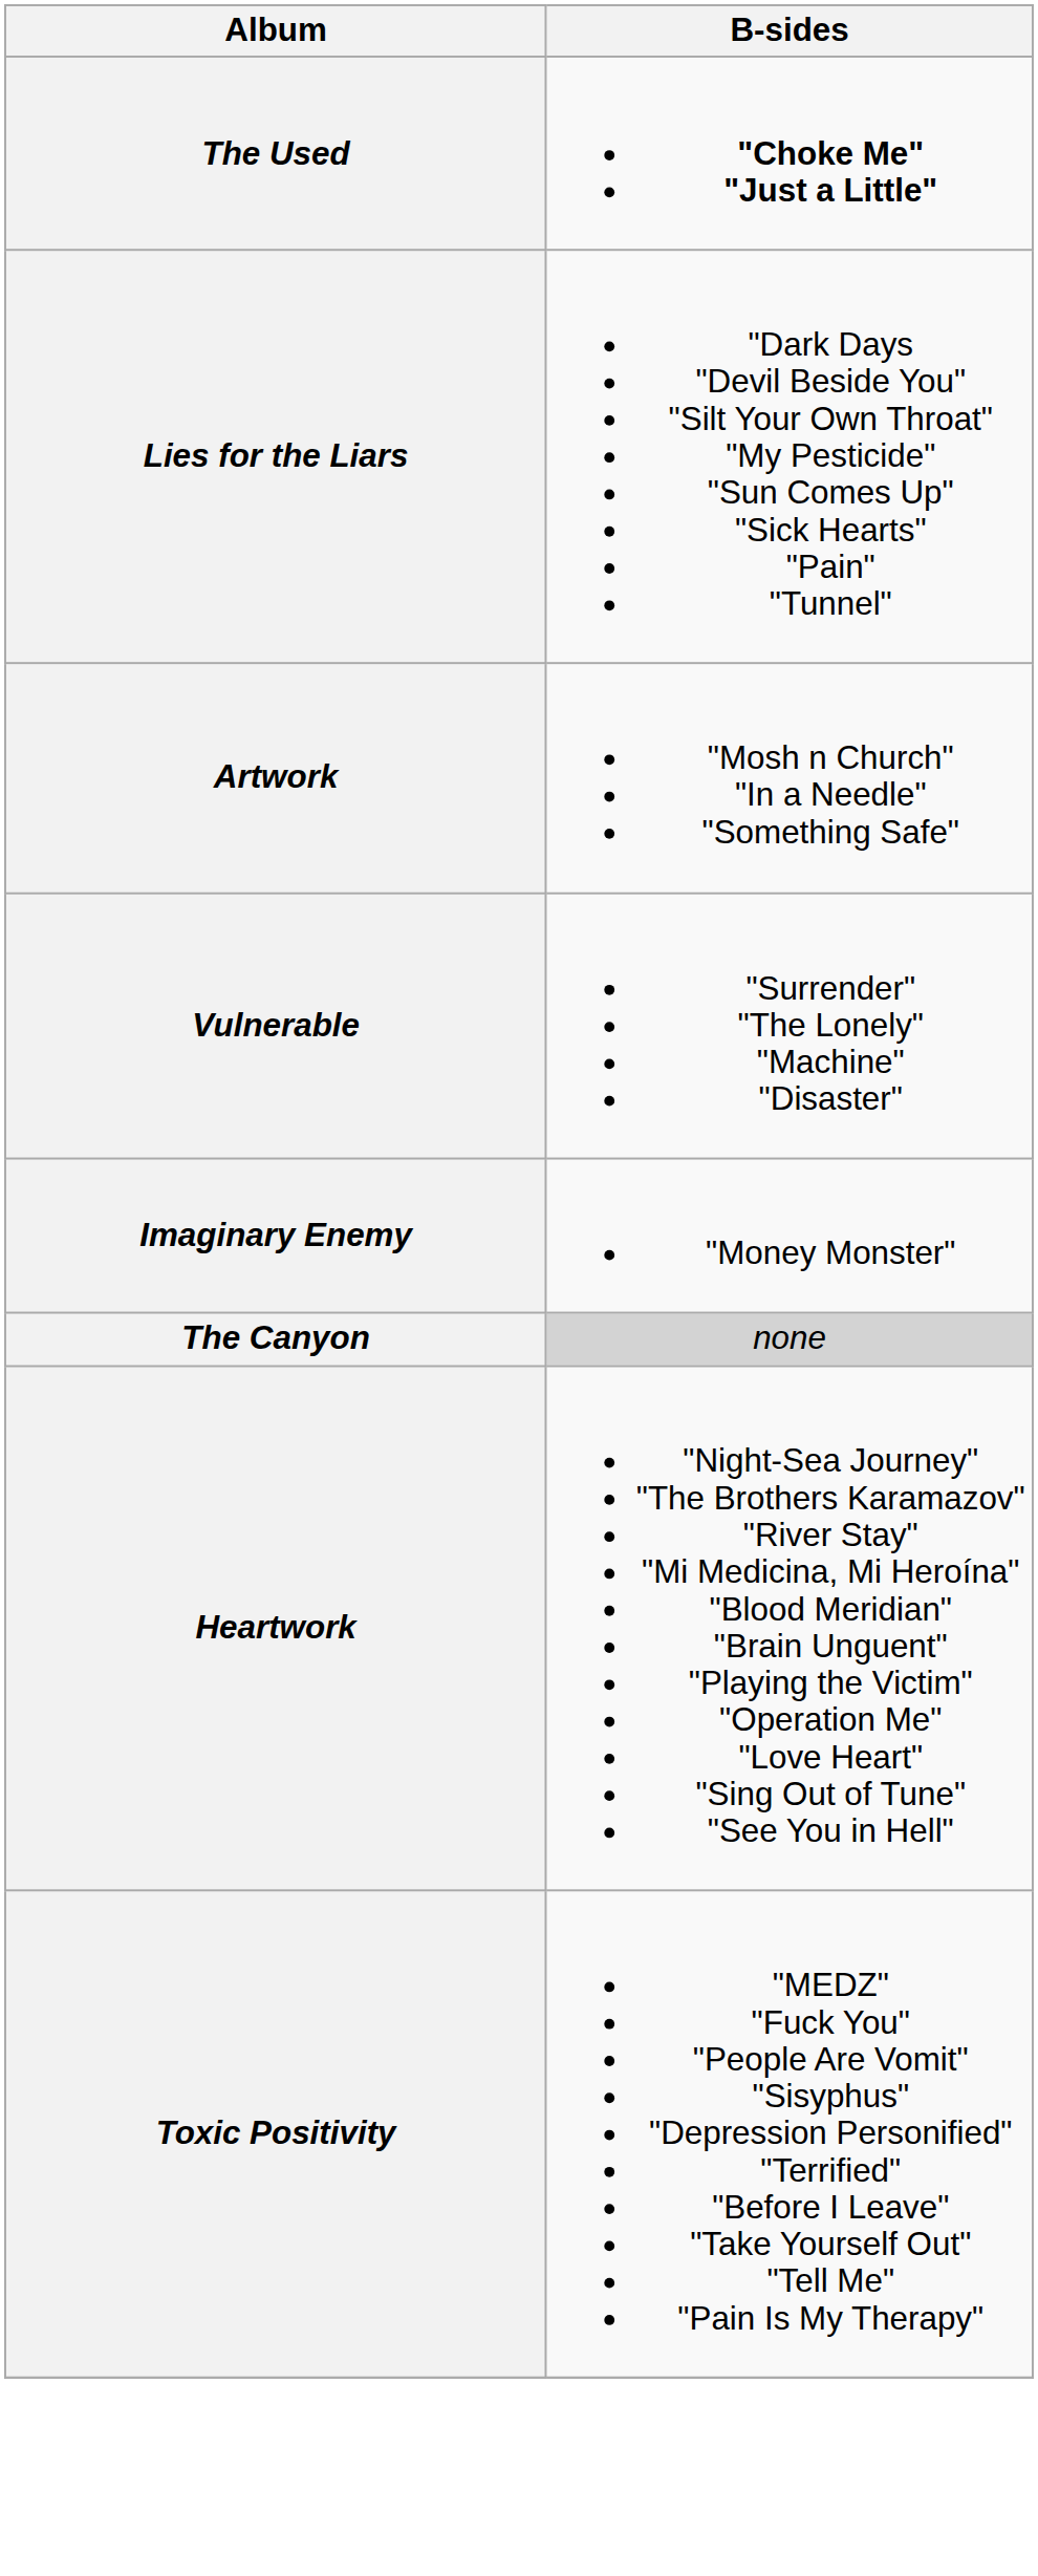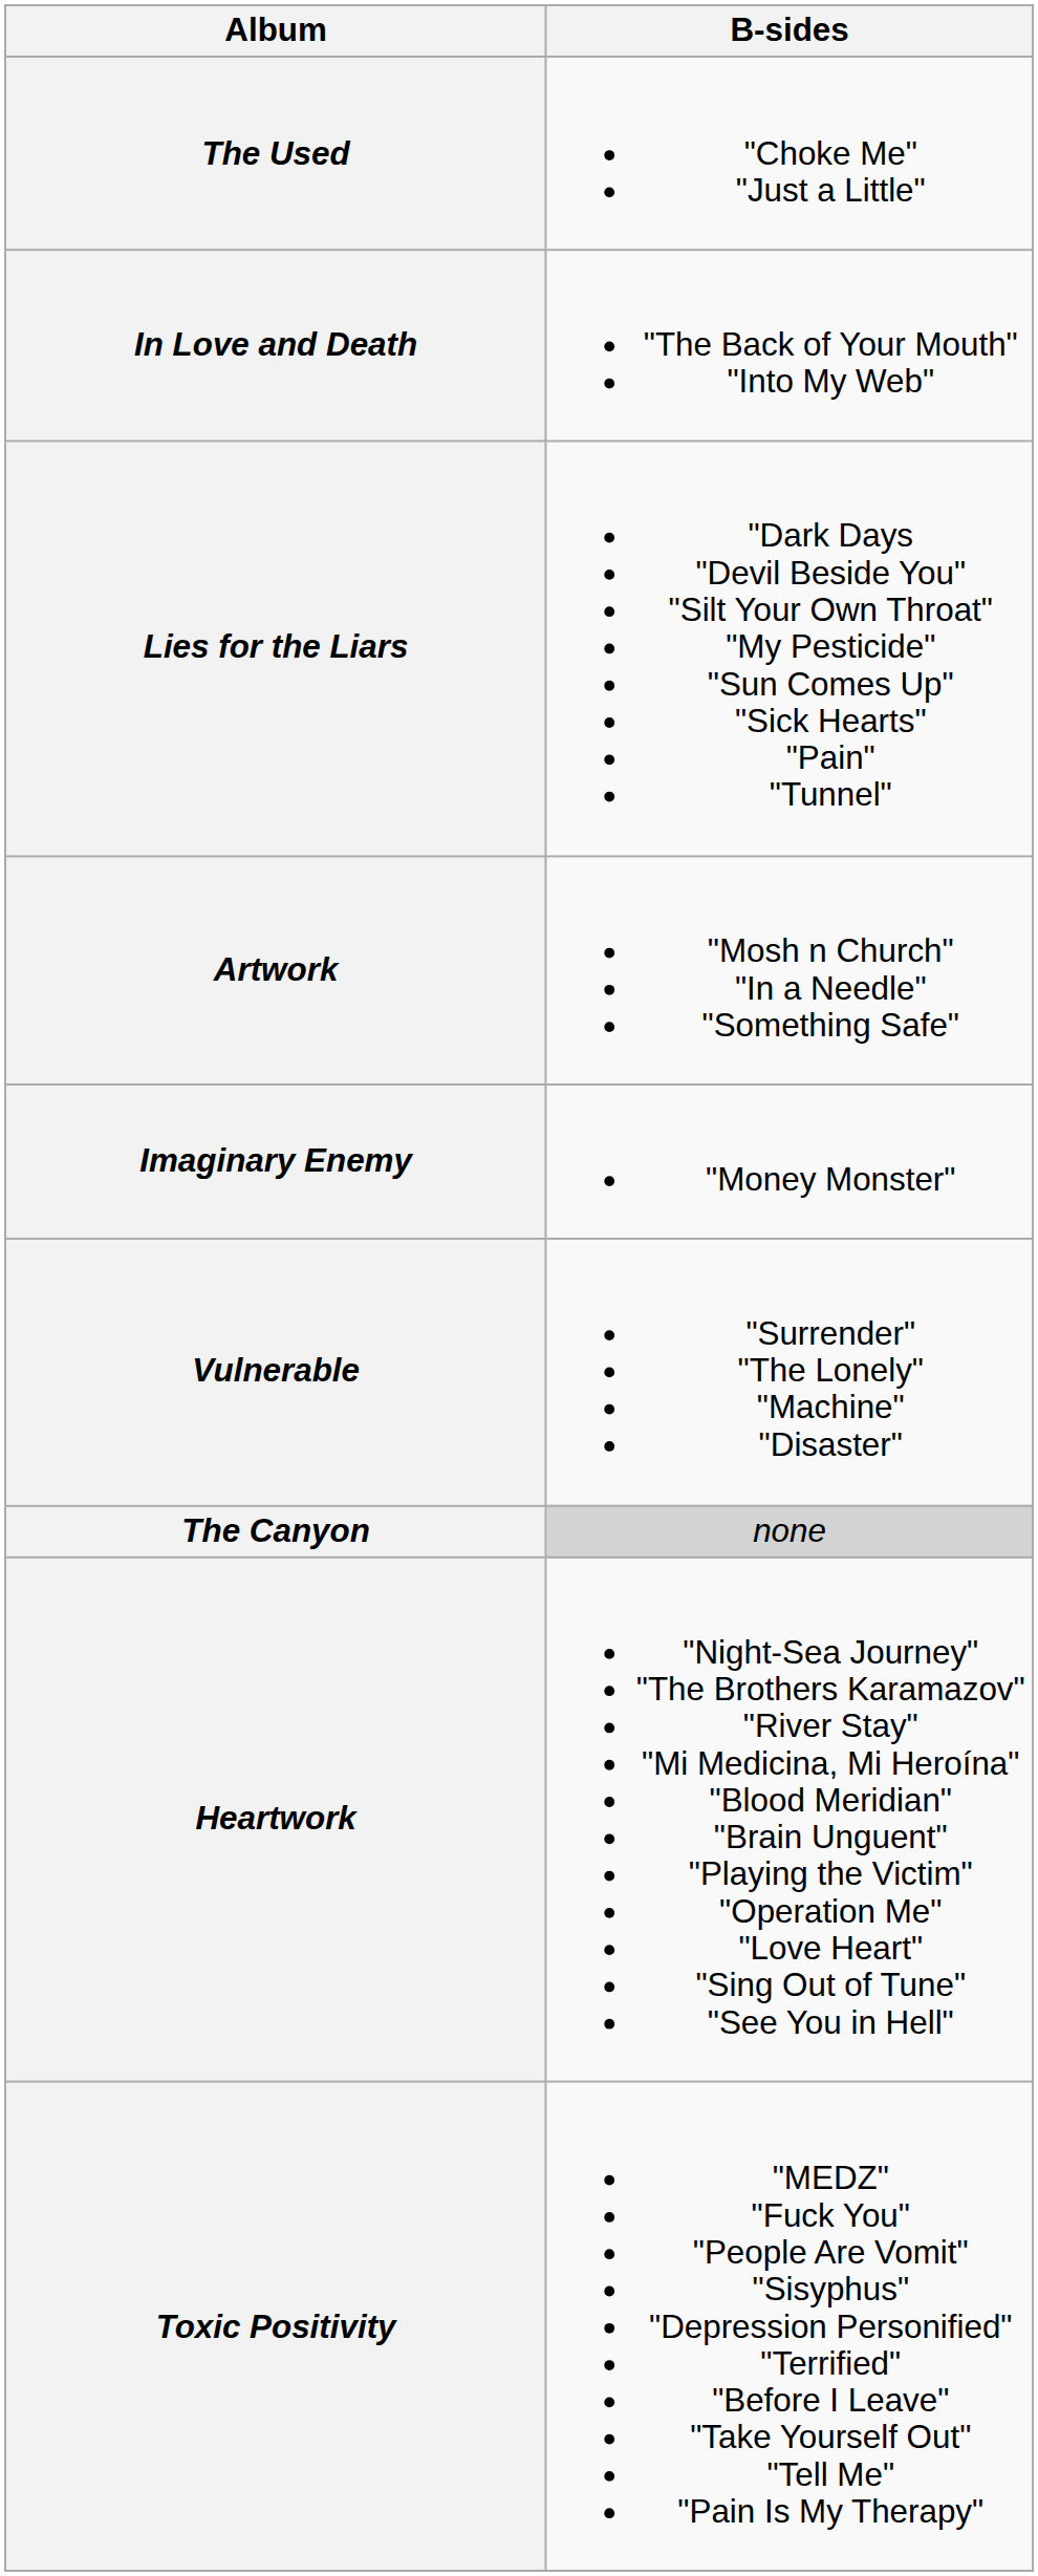The Used | B-sides: bold -> normal
+ row: In Love and Death | "The Back of Your Mouth" "Into My Web"
rows swapped: Vulnerable <-> Imaginary Enemy
